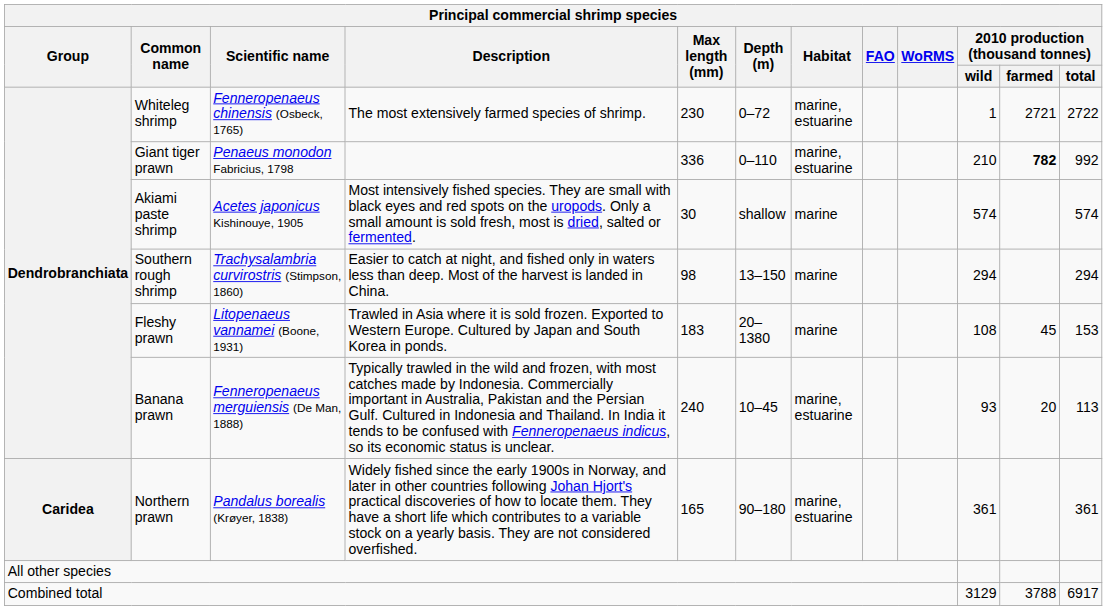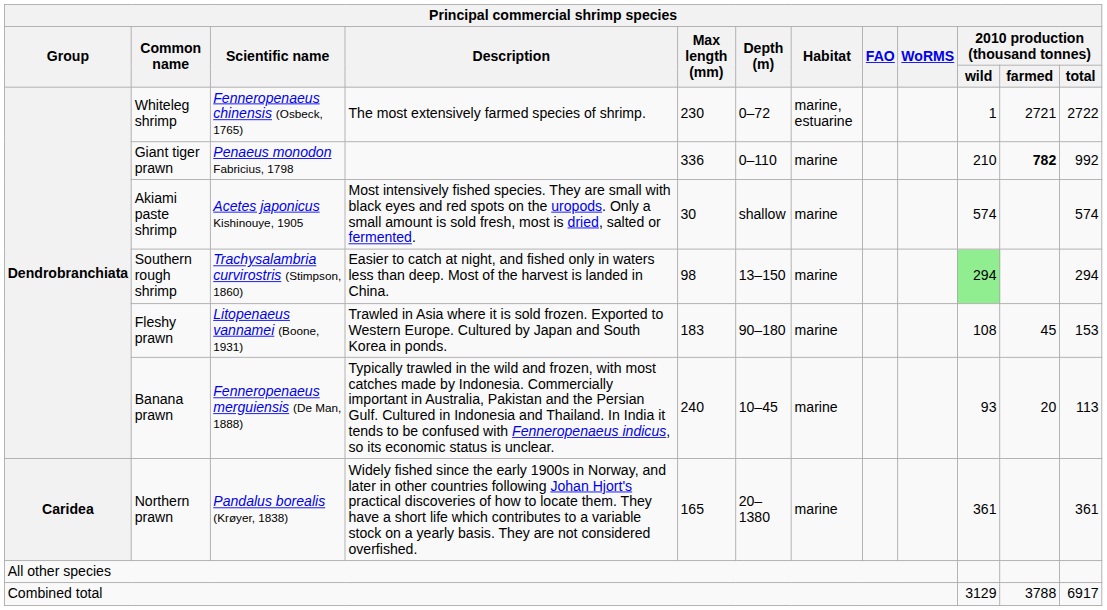Giant tiger prawn | Habitat: marine, estuarine -> marine
Southern rough shrimp | 2010 production (thousand tonnes) / wild: no background -> lightgreen background
Fleshy prawn | Depth (m): 20–1380 -> 90–180
Banana prawn | Habitat: marine, estuarine -> marine
Northern prawn | Depth (m): 90–180 -> 20–1380
Northern prawn | Habitat: marine, estuarine -> marine
